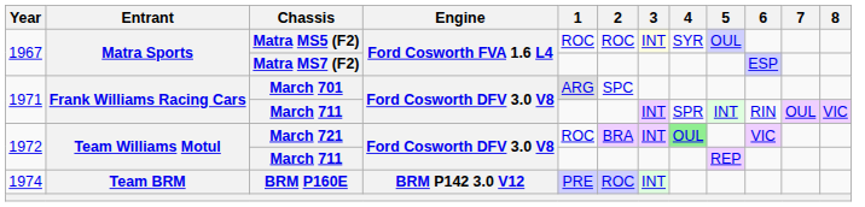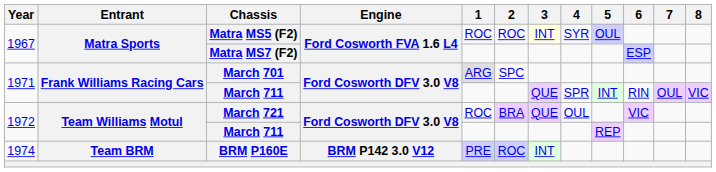1971 / March 711 | 3: INT -> QUE
March 721 | 3: INT -> QUE
March 721 | 4: lightgreen background -> no background
